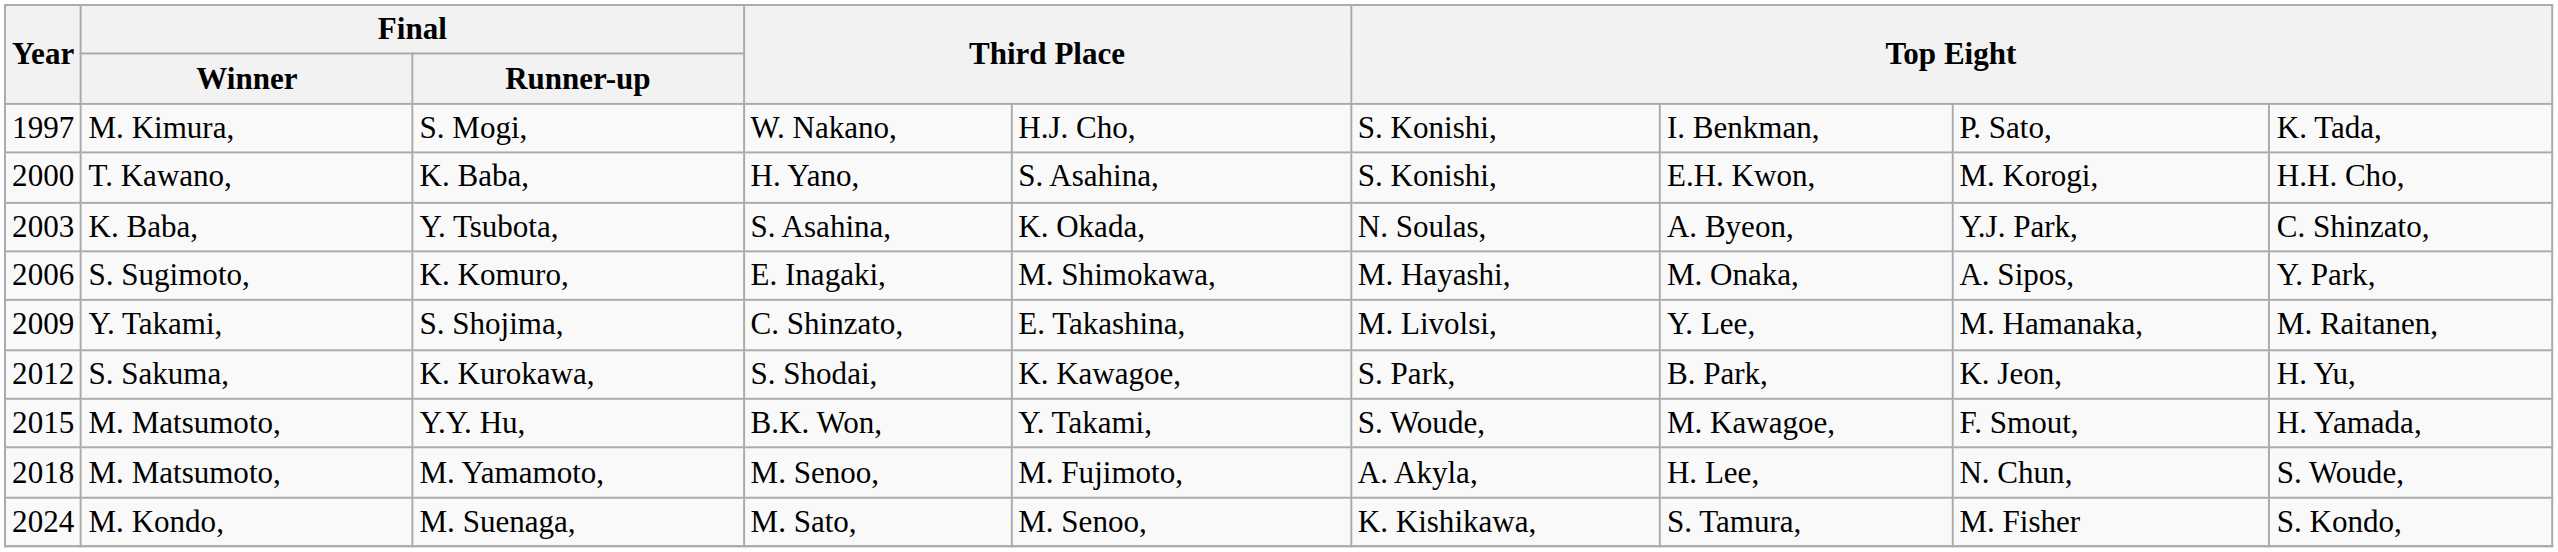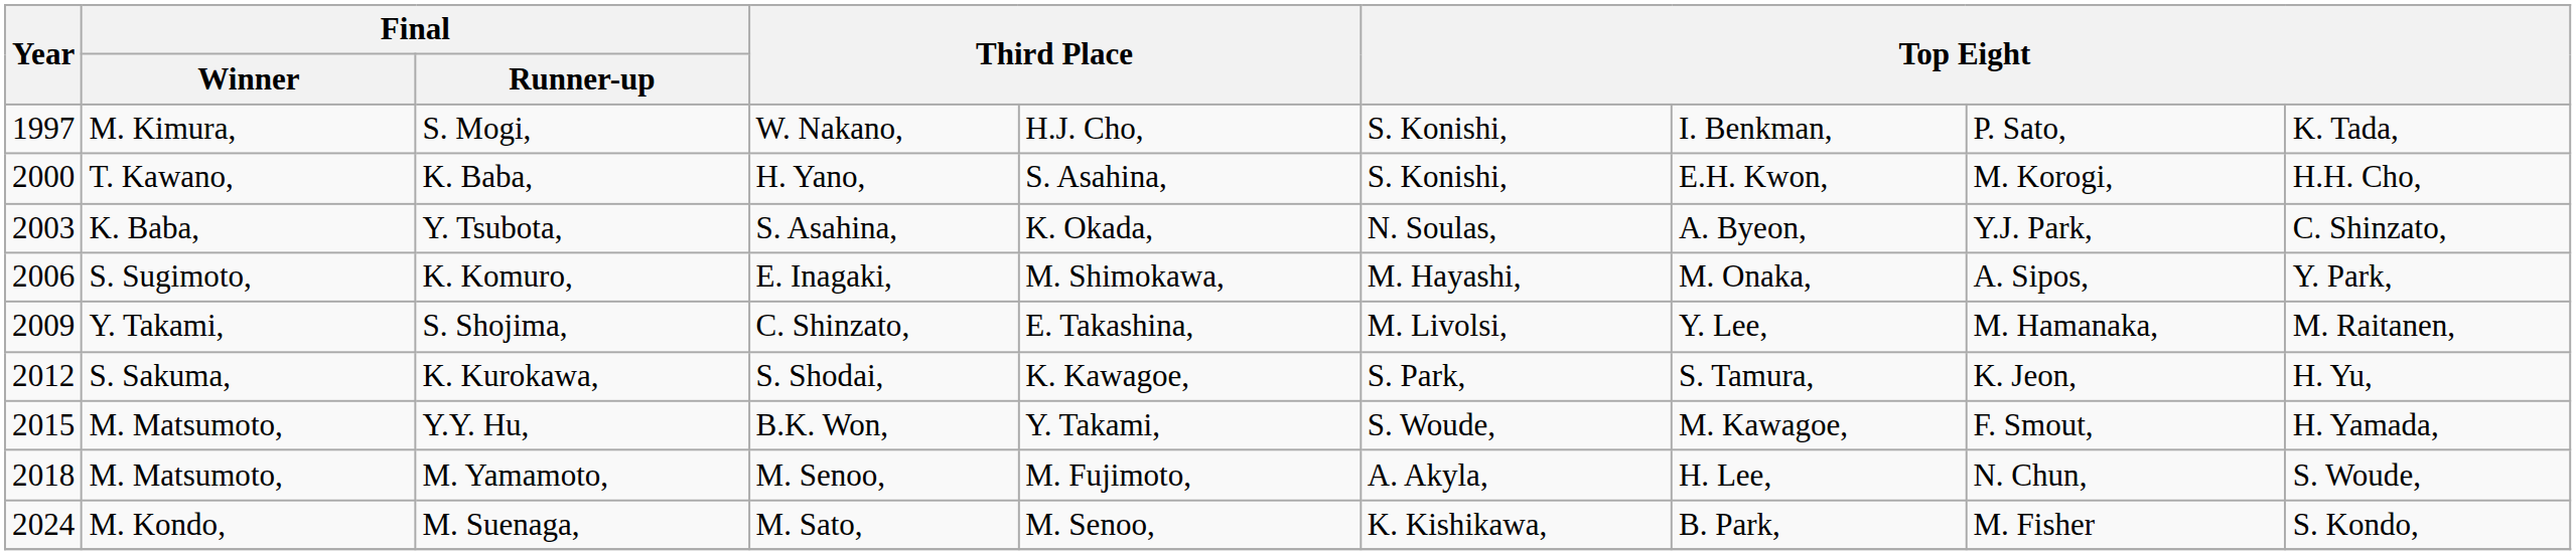K. Kurokawa, | column 7: B. Park, -> S. Tamura,
M. Suenaga, | column 7: S. Tamura, -> B. Park,
